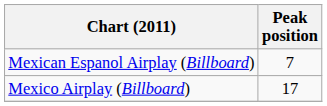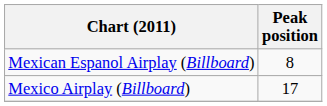Mexican Espanol Airplay (Billboard) | Peak position: 7 -> 8
